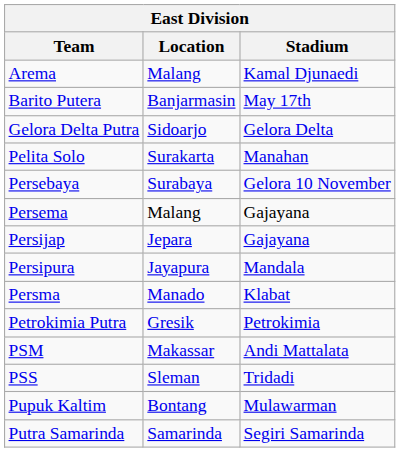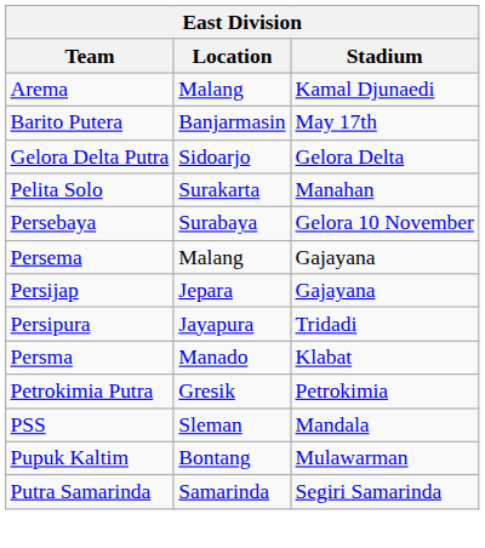Persipura | Stadium: Mandala -> Tridadi
- row: PSM | Makassar | Andi Mattalata
PSS | Stadium: Tridadi -> Mandala
